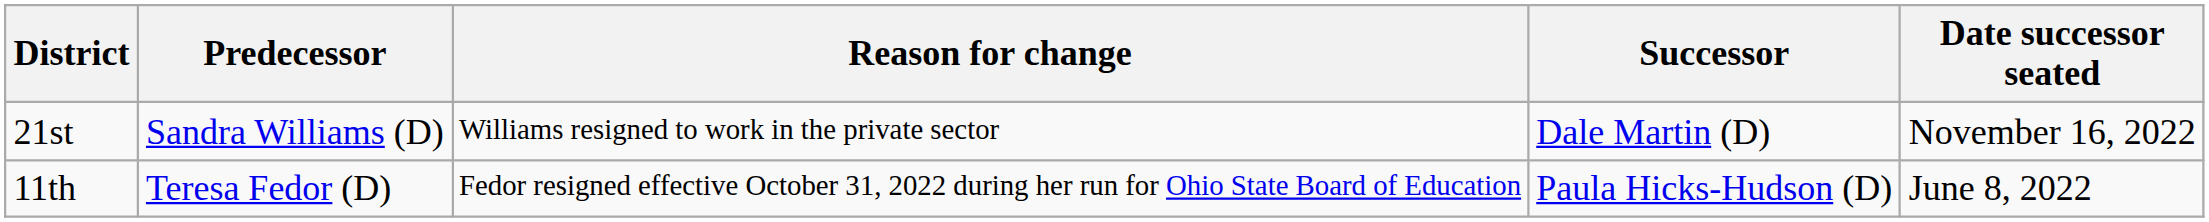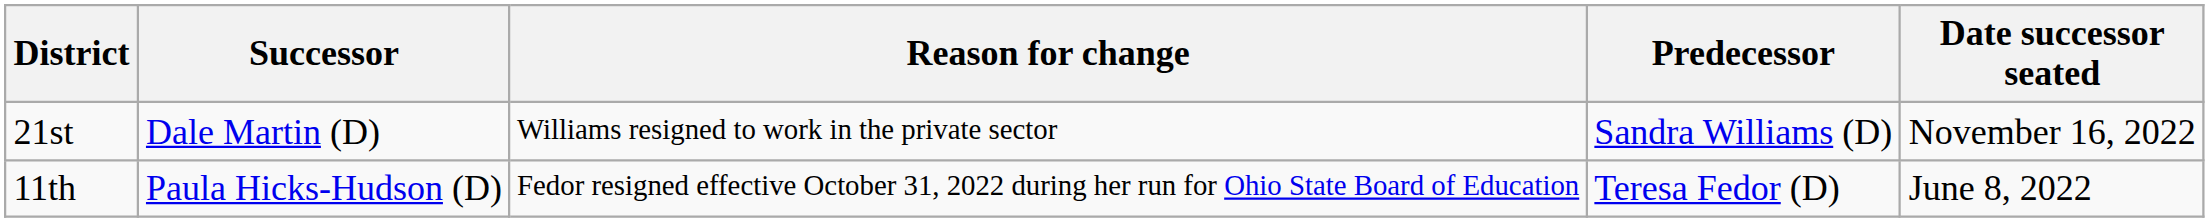columns swapped: Predecessor <-> Successor
